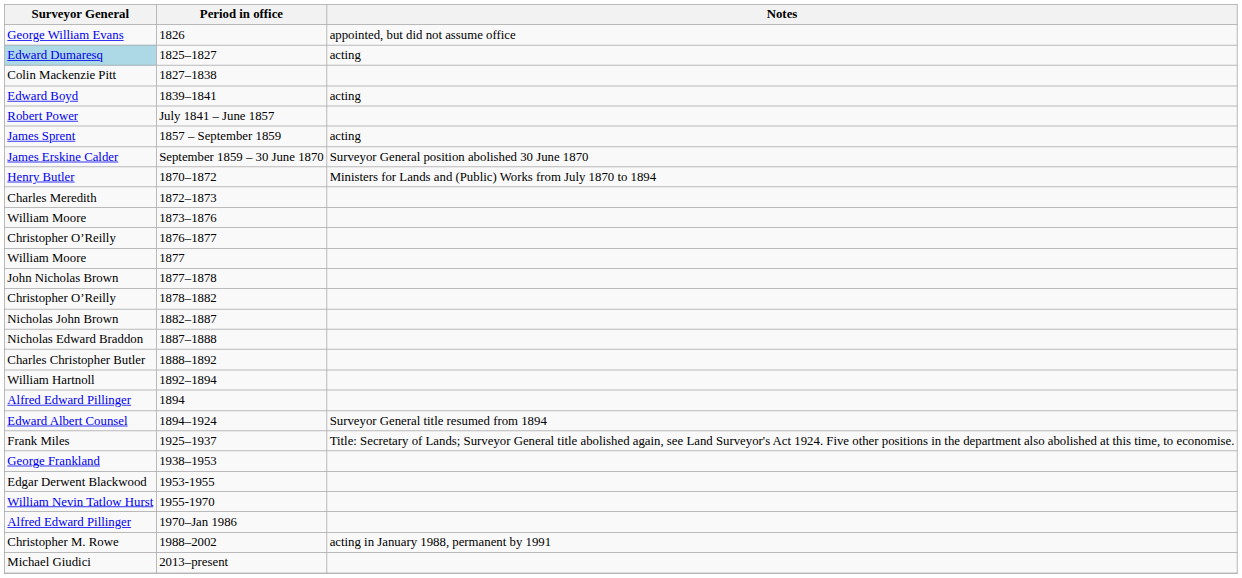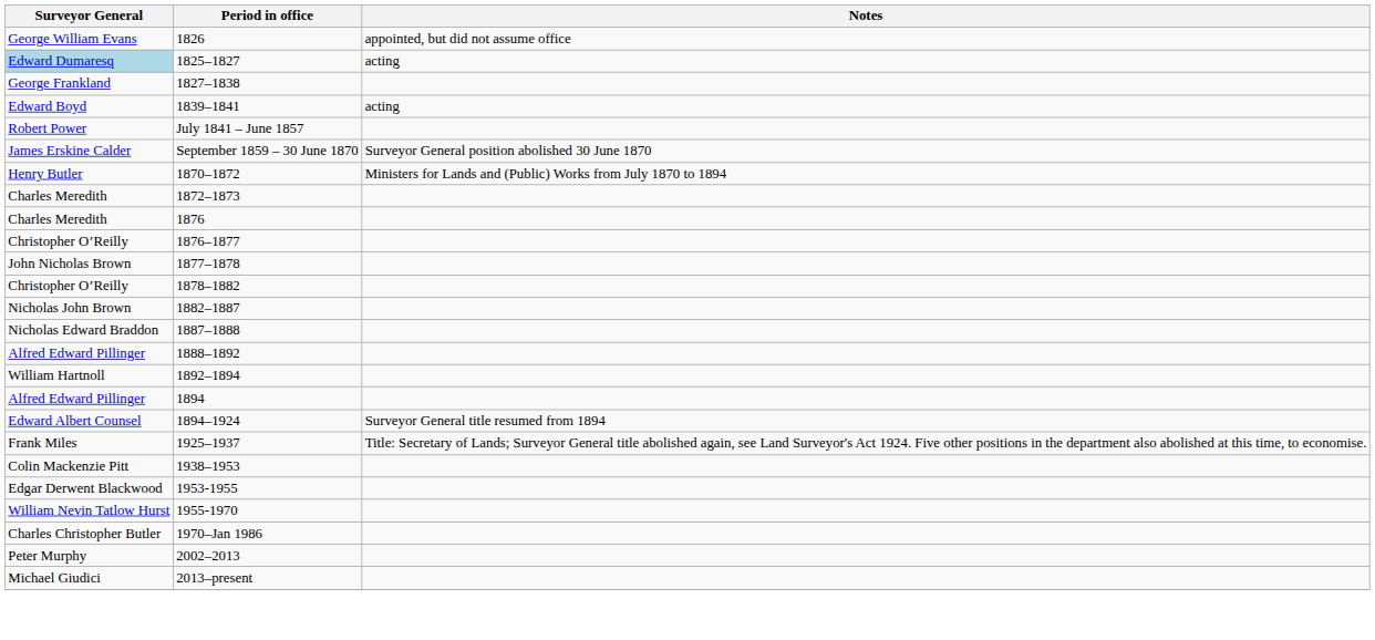1827–1838 | Surveyor General: Colin Mackenzie Pitt -> George Frankland
- row: James Sprent | 1857 – September 1859 | acting
- row: William Moore | 1873–1876
+ row: Charles Meredith | 1876
- row: William Moore | 1877
1888–1892 | Surveyor General: Charles Christopher Butler -> Alfred Edward Pillinger
1938–1953 | Surveyor General: George Frankland -> Colin Mackenzie Pitt
1970–Jan 1986 | Surveyor General: Alfred Edward Pillinger -> Charles Christopher Butler
- row: Christopher M. Rowe | 1988–2002 | acting in January 1988, permanent by 1991
+ row: Peter Murphy | 2002–2013
